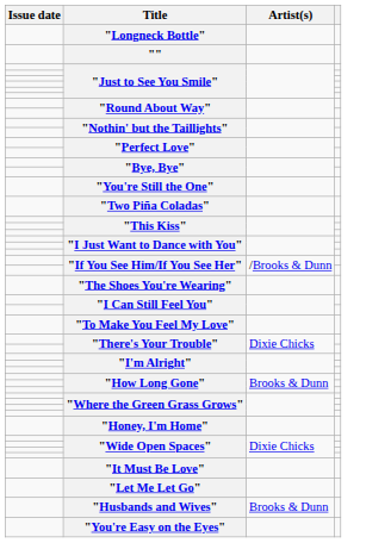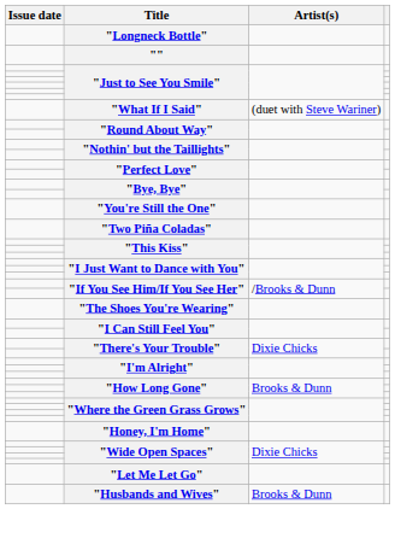+ row: "What If I Said" | (duet with Steve Wariner)
- row: "To Make You Feel My Love"
- row: "It Must Be Love"
- row: "You're Easy on the Eyes"
